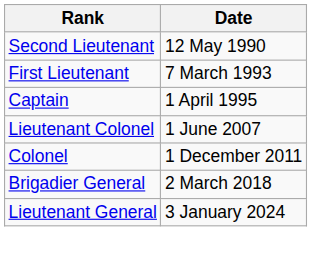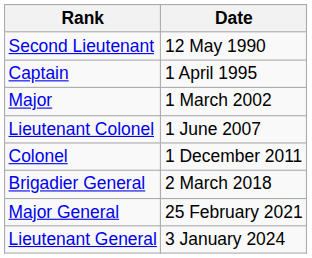- row: First Lieutenant | 7 March 1993
+ row: Major | 1 March 2002
+ row: Major General | 25 February 2021
